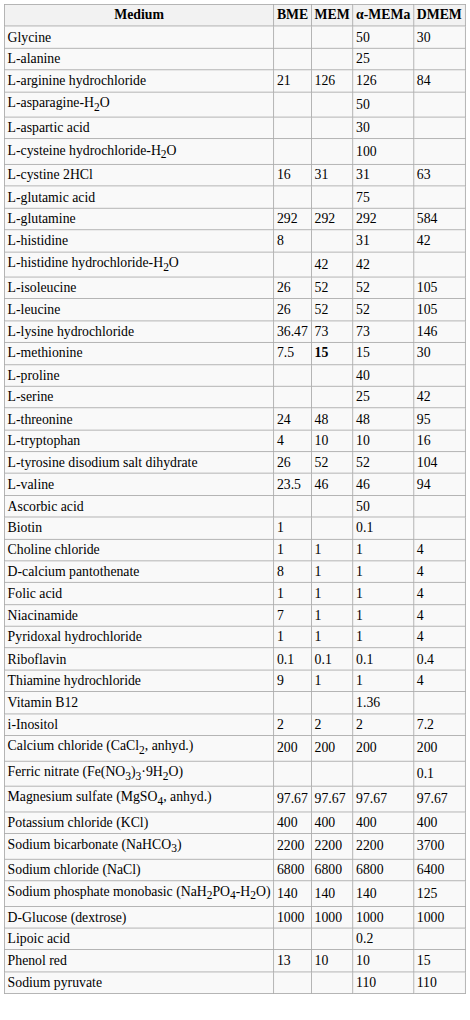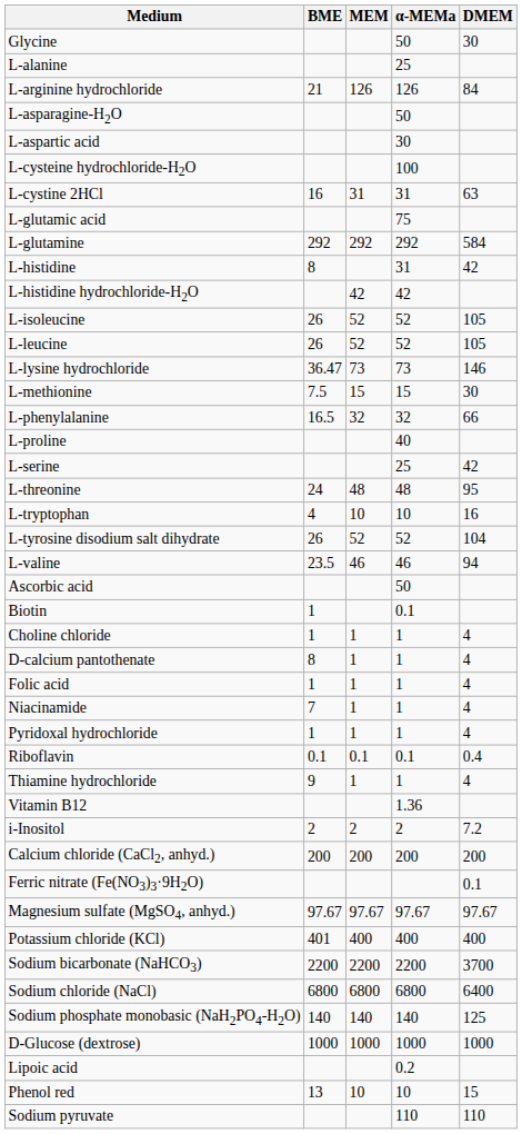L-methionine | MEM: bold -> normal
+ row: L-phenylalanine | 16.5 | 32 | 32 | 66
Potassium chloride (KCl) | BME: 400 -> 401
